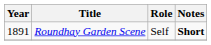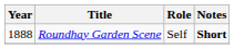Roundhay Garden Scene | Year: 1891 -> 1888
